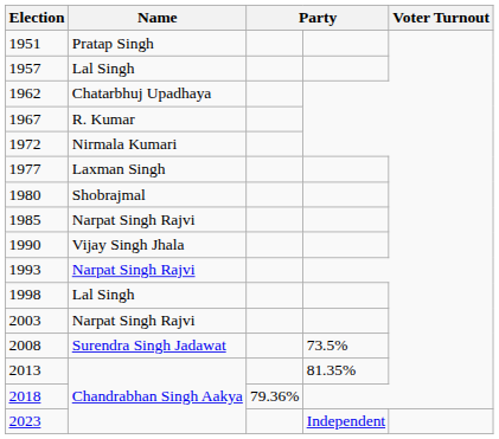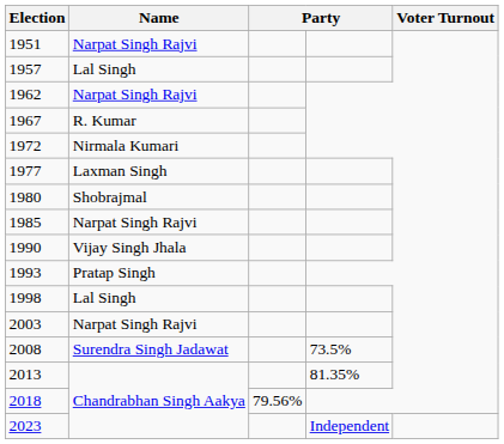1951 | Name: Pratap Singh -> Narpat Singh Rajvi
1962 | Name: Chatarbhuj Upadhaya -> Narpat Singh Rajvi
1993 | Name: Narpat Singh Rajvi -> Pratap Singh
2018 | column 3: 79.36% -> 79.56%
